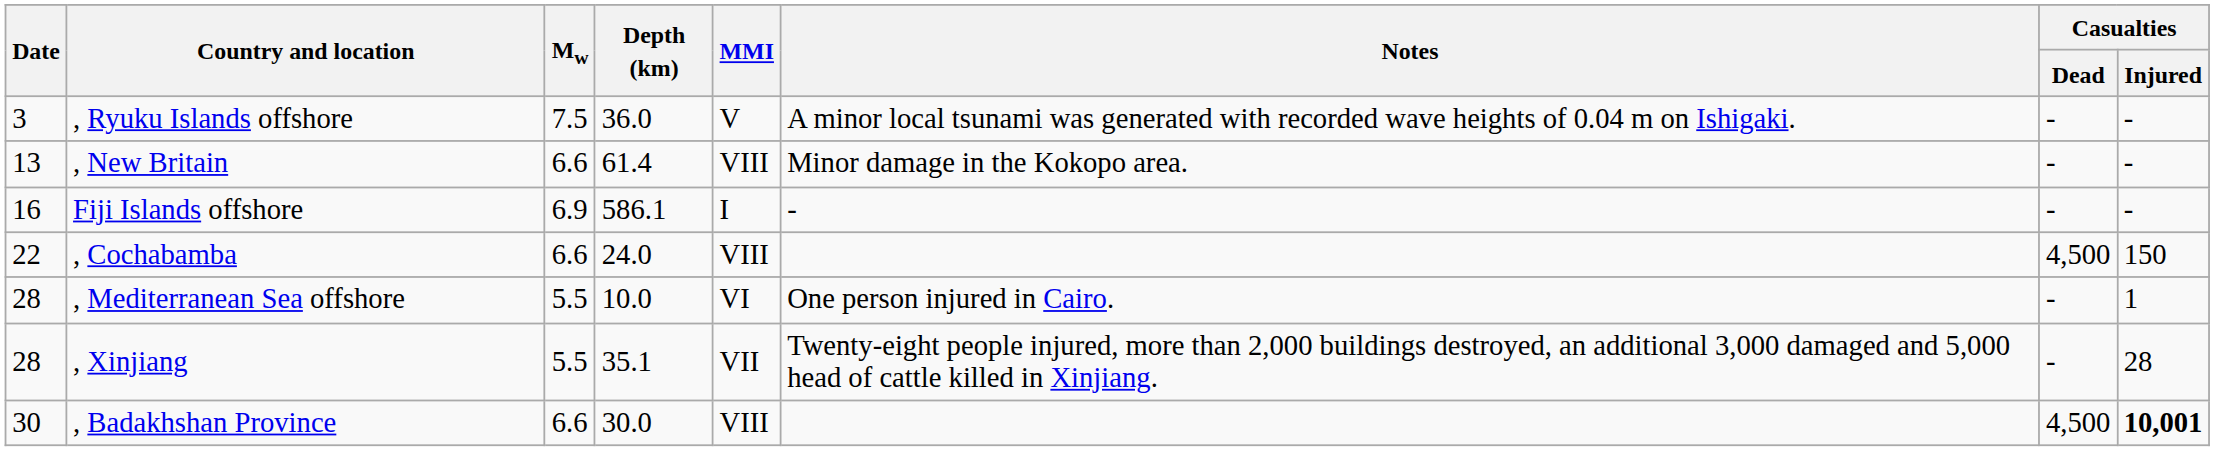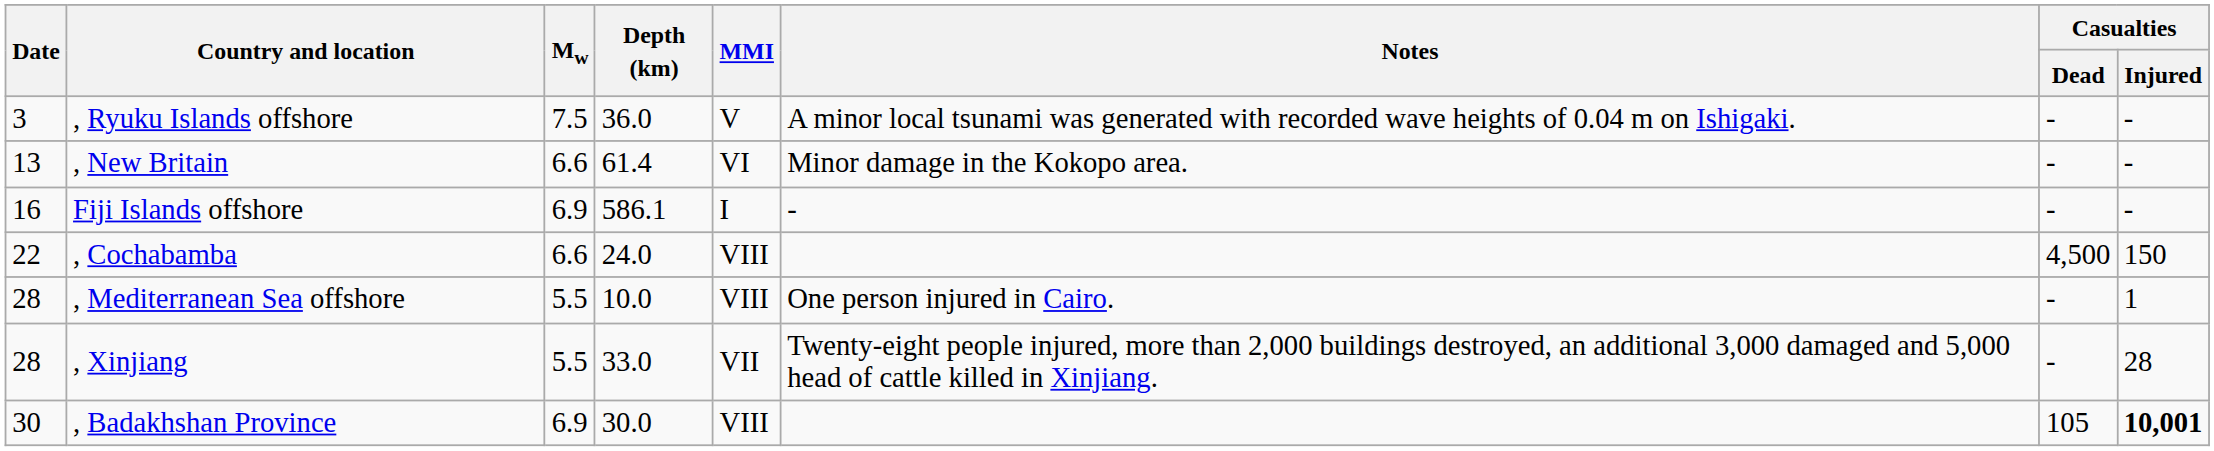, New Britain | MMI: VIII -> VI
, Mediterranean Sea offshore | MMI: VI -> VIII
, Xinjiang | Depth (km): 35.1 -> 33.0
, Badakhshan Province | Mw: 6.6 -> 6.9
, Badakhshan Province | Casualties / Dead: 4,500 -> 105
